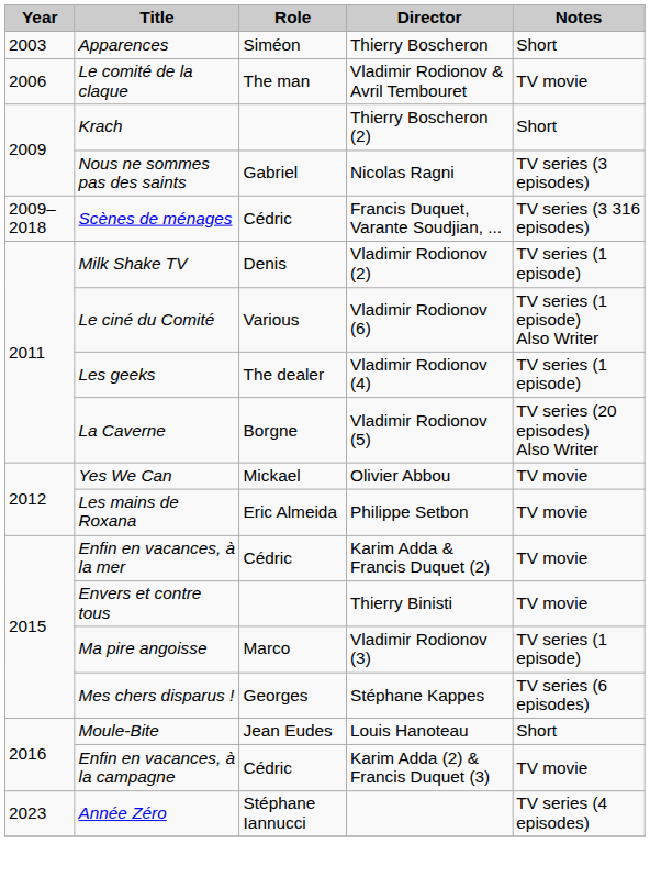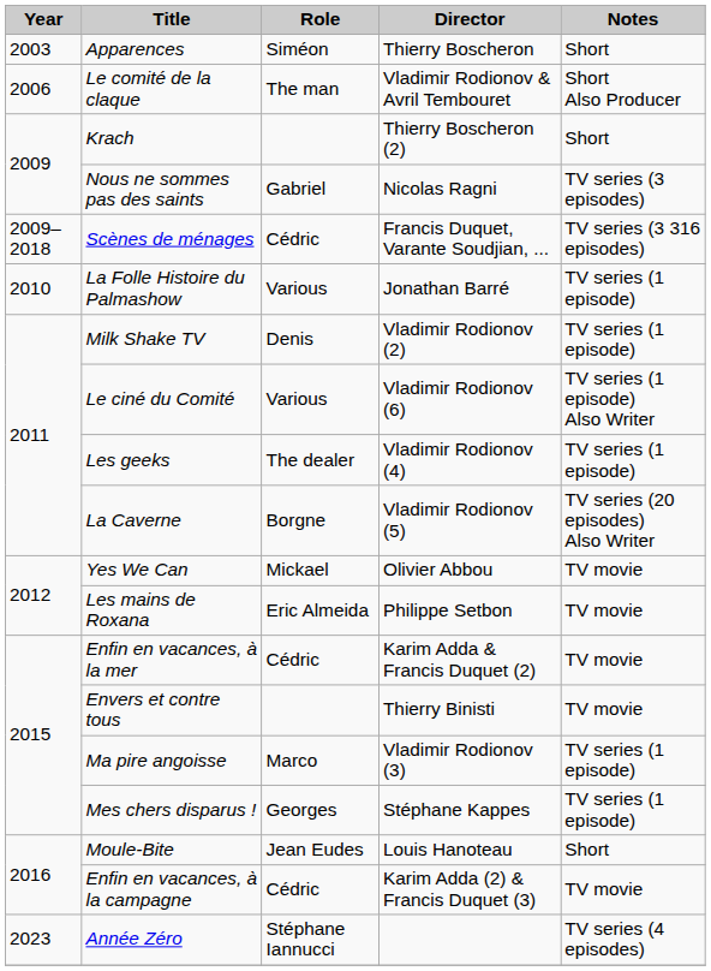Le comité de la claque | Notes: TV movie -> Short Also Producer
+ row: 2010 | La Folle Histoire du Palmashow | Various | Jonathan Barré | TV series (1 episode)
Mes chers disparus ! | Notes: TV series (6 episodes) -> TV series (1 episode)
